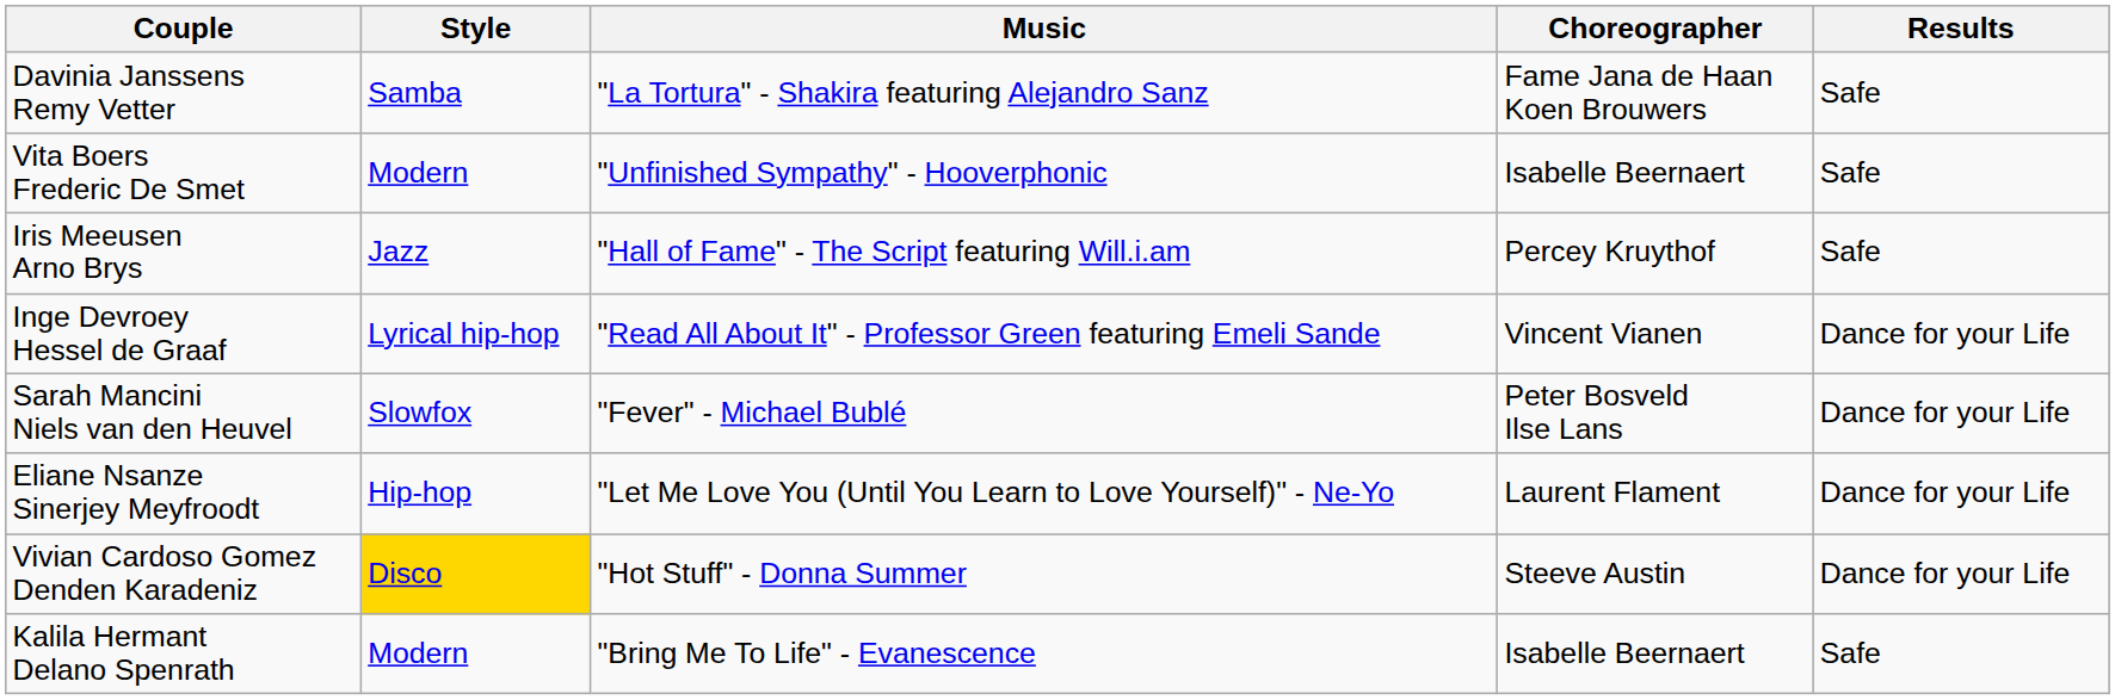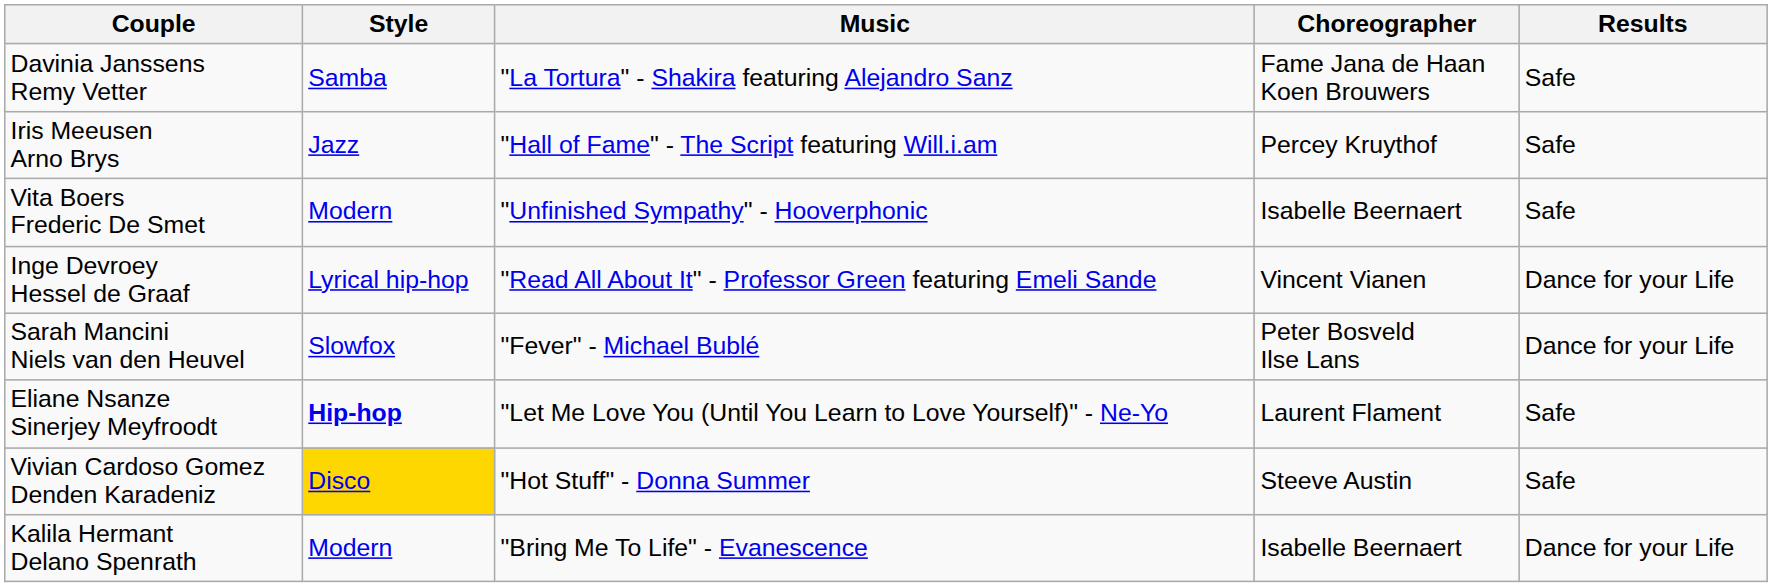rows swapped: Iris Meeusen Arno Brys <-> Vita Boers Frederic De Smet
Eliane Nsanze Sinerjey Meyfroodt | Style: normal -> bold
Eliane Nsanze Sinerjey Meyfroodt | Results: Dance for your Life -> Safe
Vivian Cardoso Gomez Denden Karadeniz | Results: Dance for your Life -> Safe
Kalila Hermant Delano Spenrath | Results: Safe -> Dance for your Life
